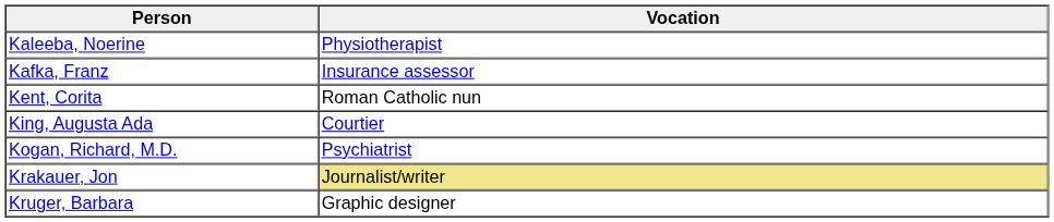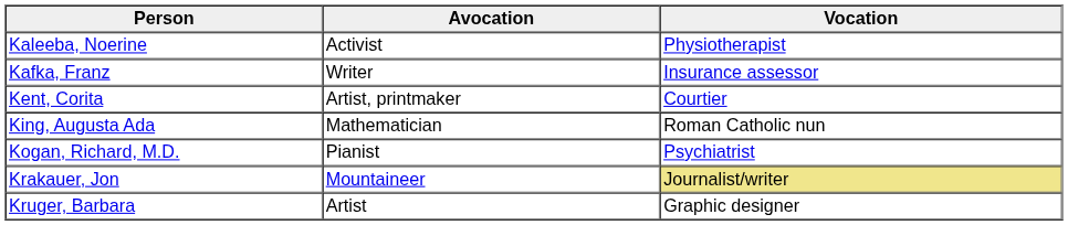+ column: Avocation | Activist | Writer | Artist, printmaker | Mathematician | Pianist | Mountaineer | Artist
Kent, Corita | Vocation: Roman Catholic nun -> Courtier
King, Augusta Ada | Vocation: Courtier -> Roman Catholic nun
